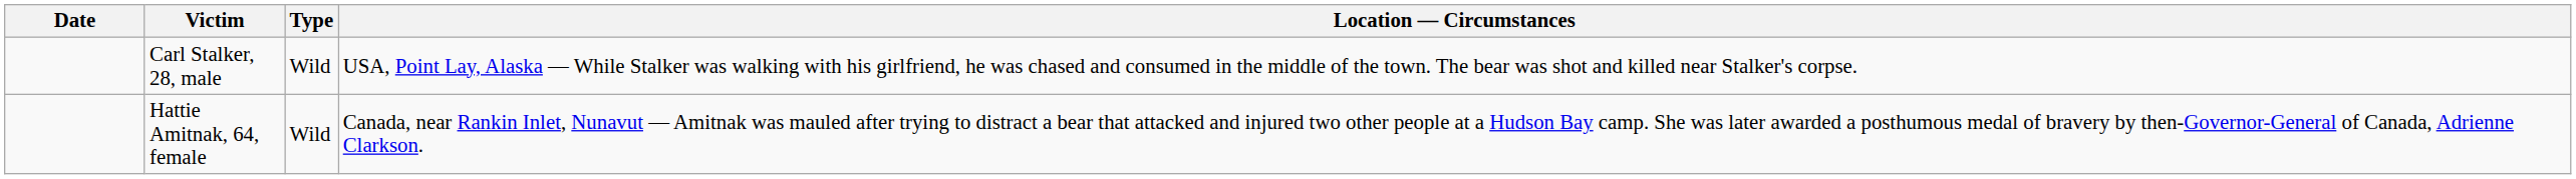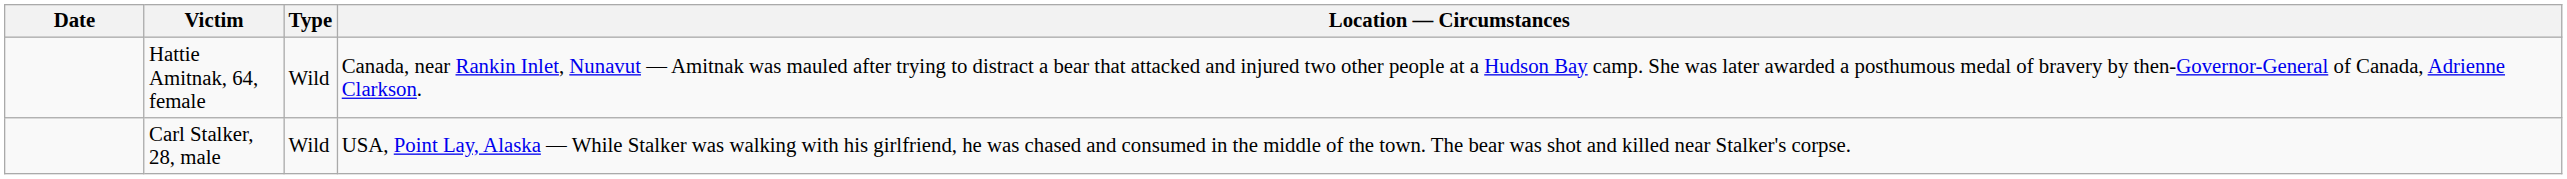rows swapped: Hattie Amitnak, 64, female <-> Carl Stalker, 28, male
